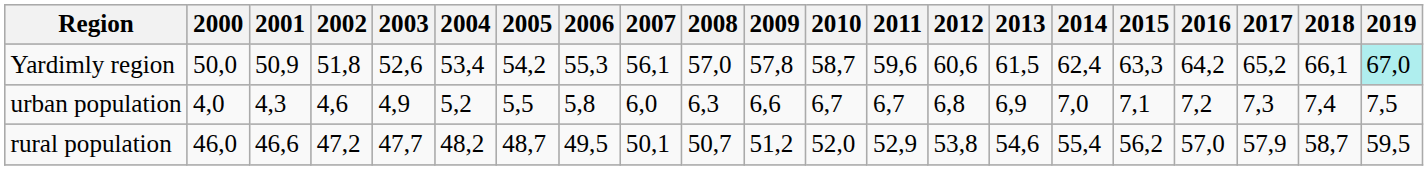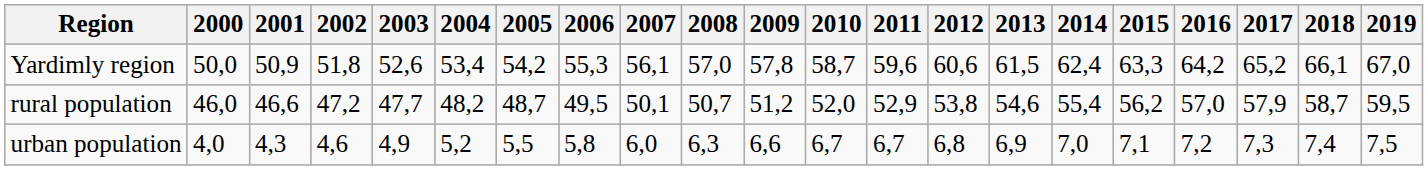Yardimly region | 2019: paleturquoise background -> no background
rows swapped: urban population <-> rural population
